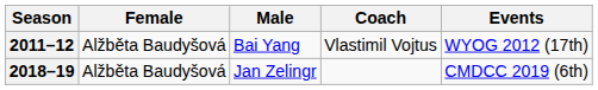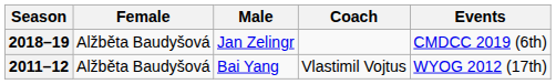rows swapped: 2011–12 <-> 2018–19
